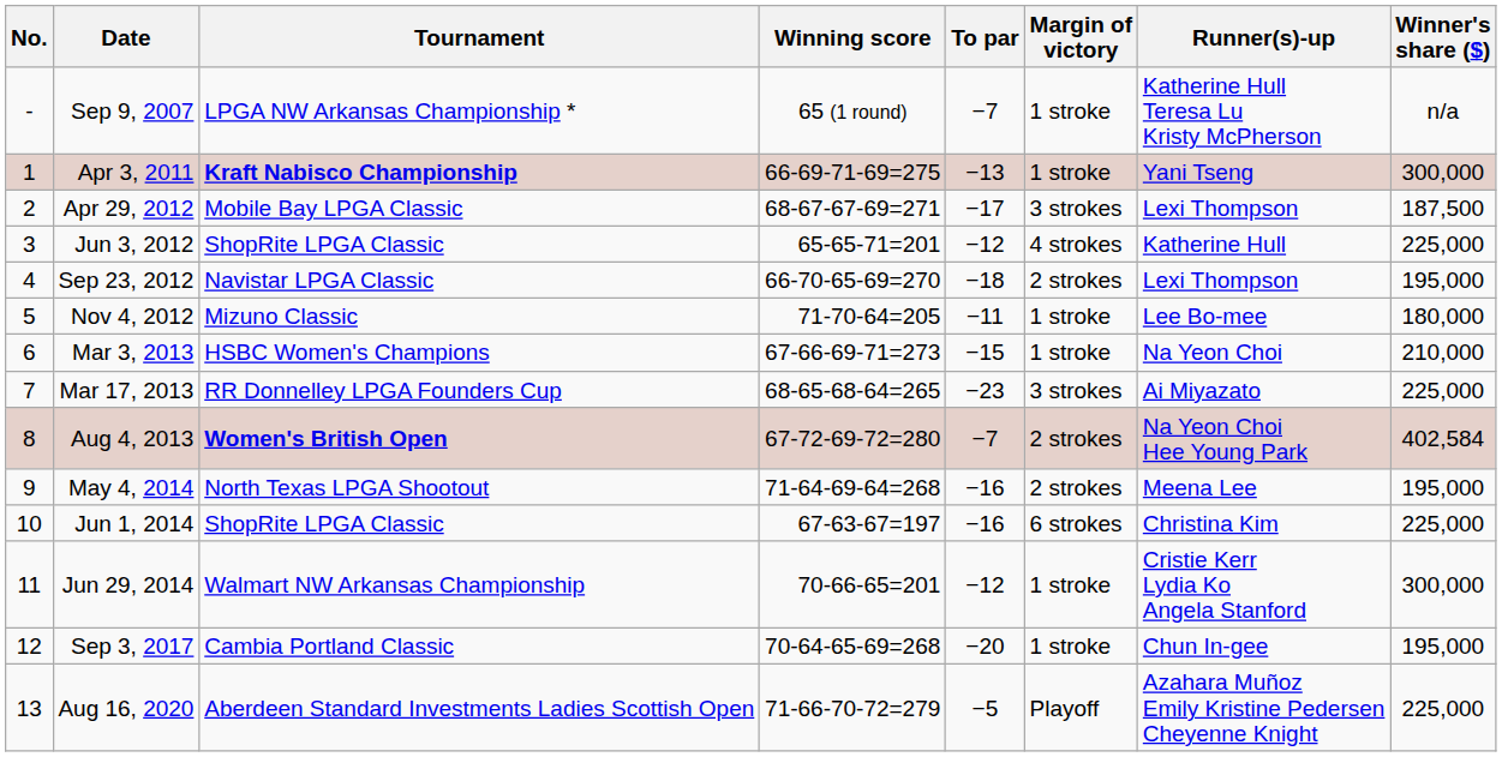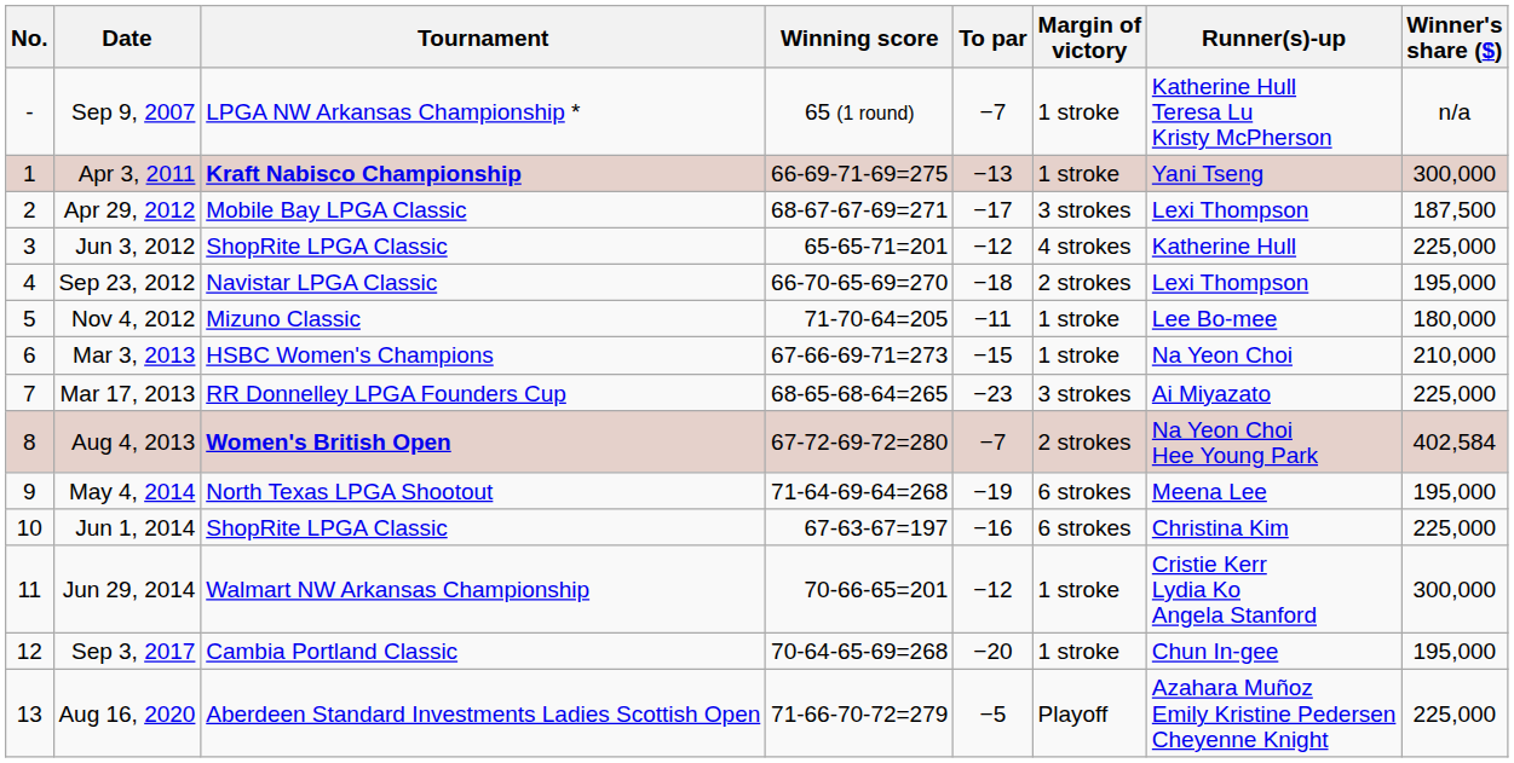May 4, 2014 | To par: −16 -> −19
May 4, 2014 | Margin of victory: 2 strokes -> 6 strokes
